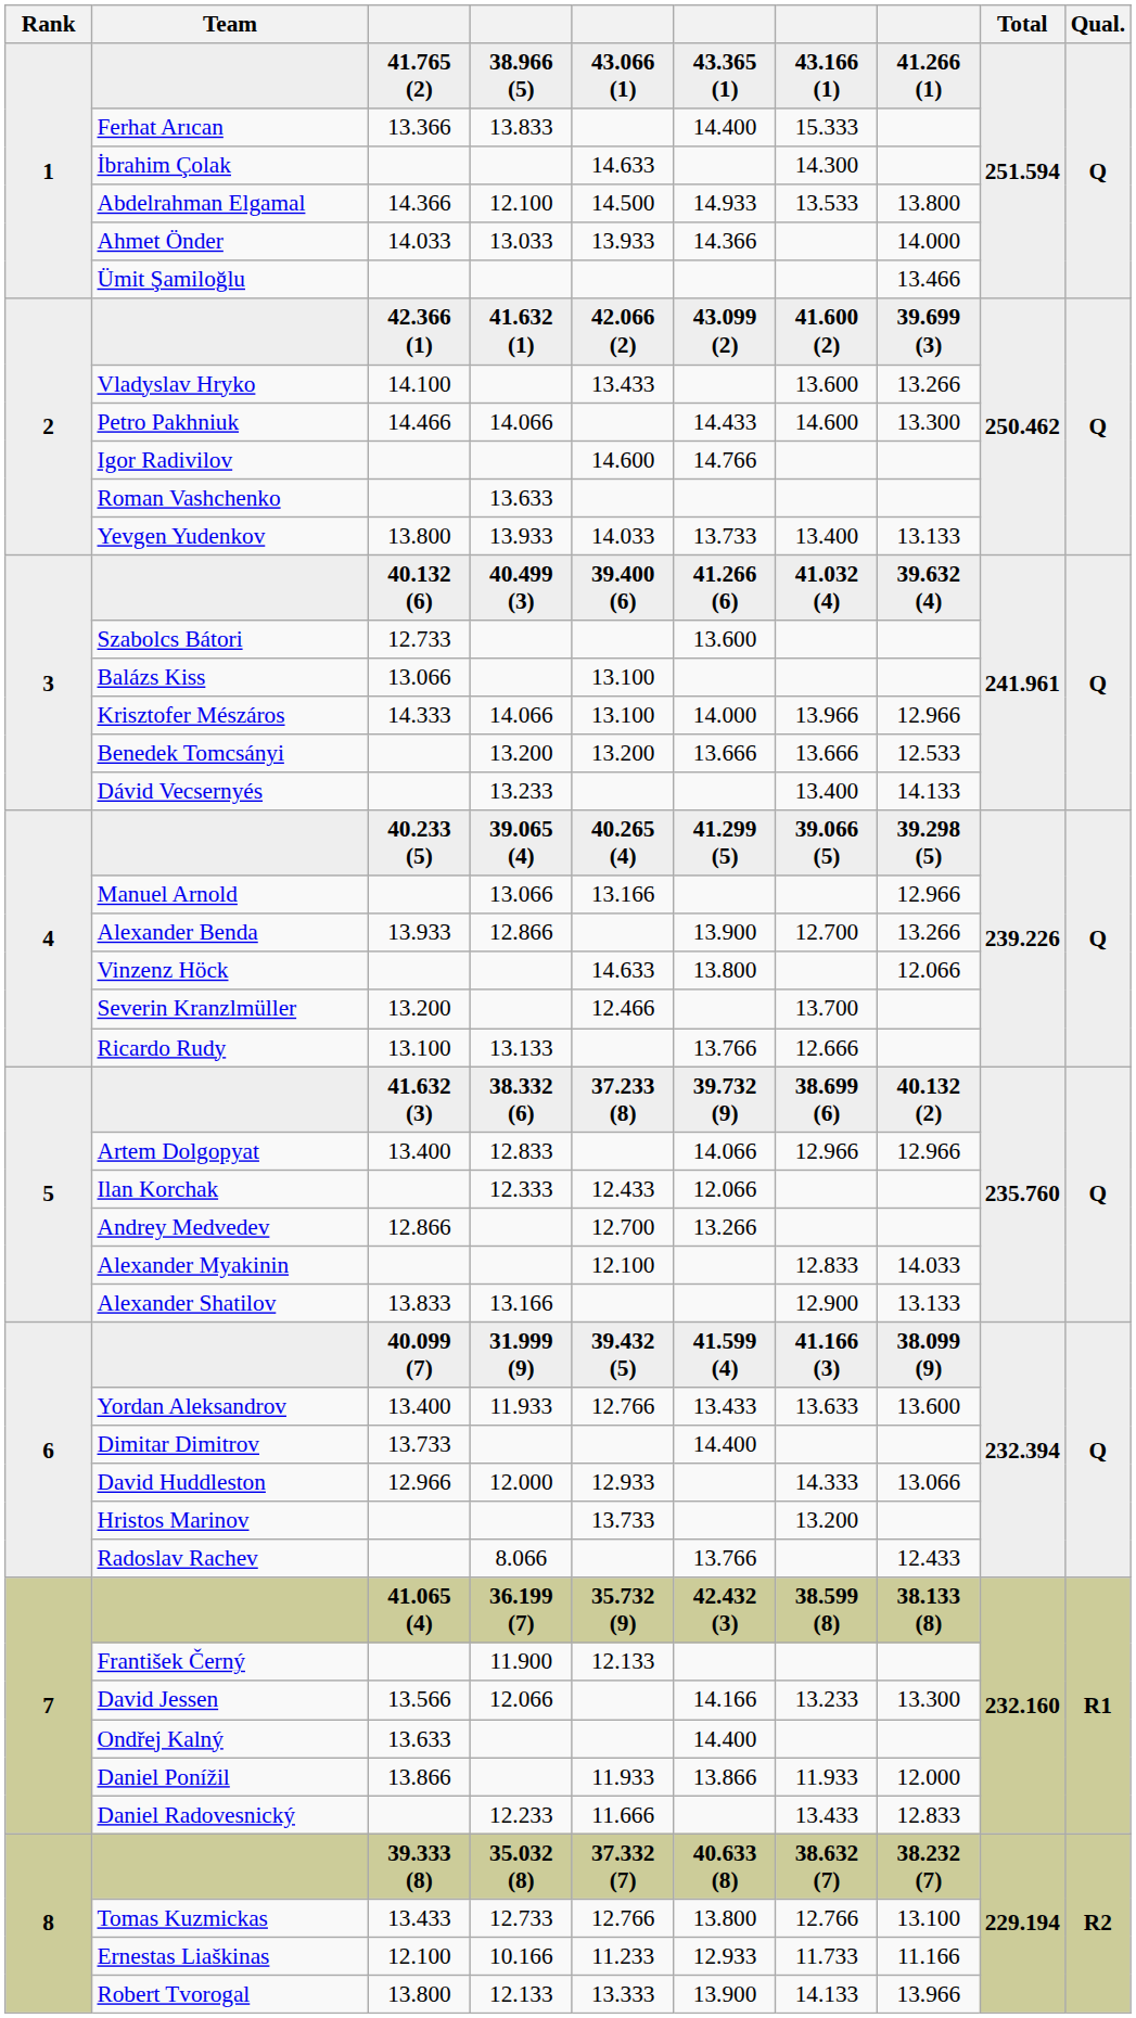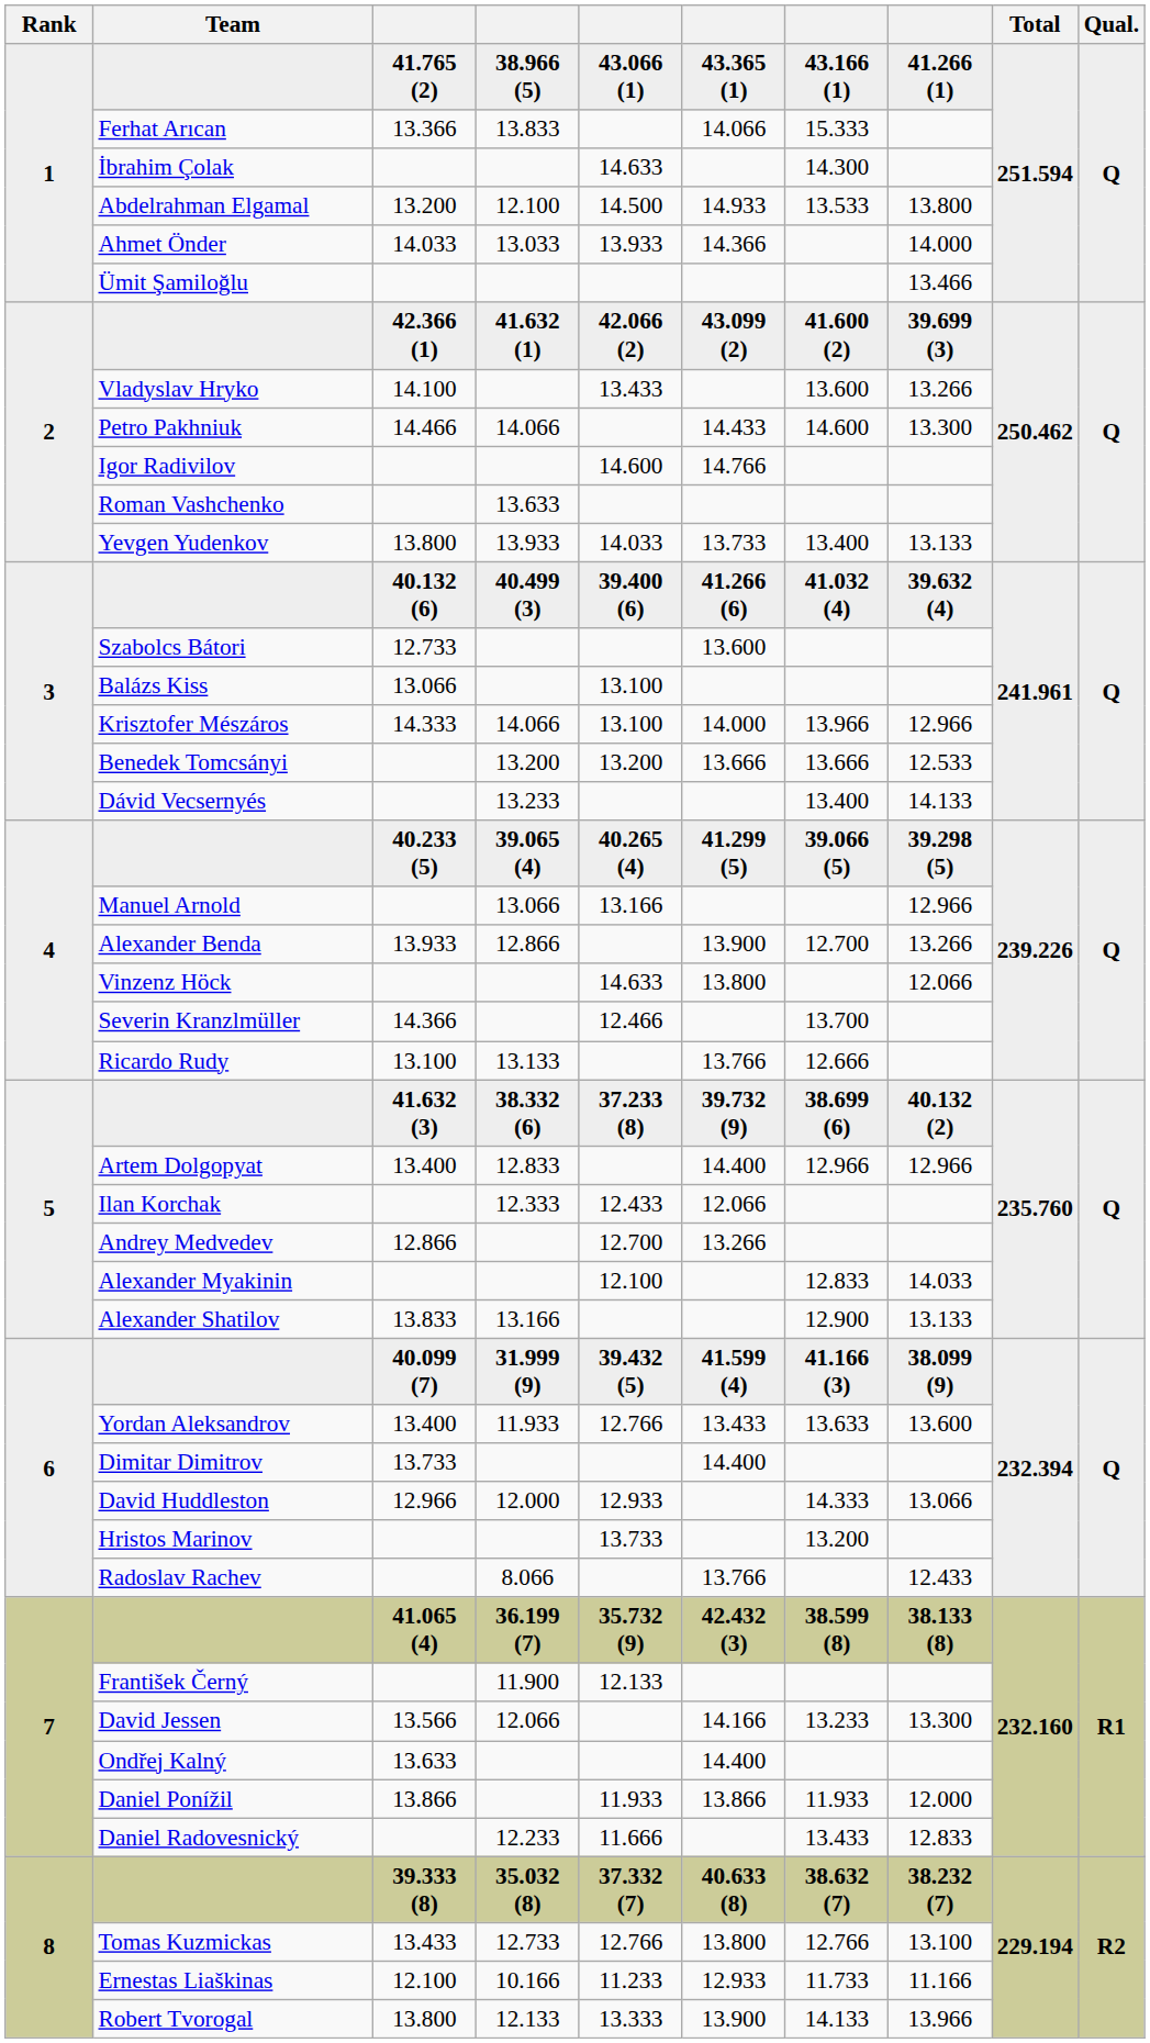Ferhat Arıcan | column 6: 14.400 -> 14.066
Abdelrahman Elgamal | column 3: 14.366 -> 13.200
Severin Kranzlmüller | column 3: 13.200 -> 14.366
Artem Dolgopyat | column 6: 14.066 -> 14.400
